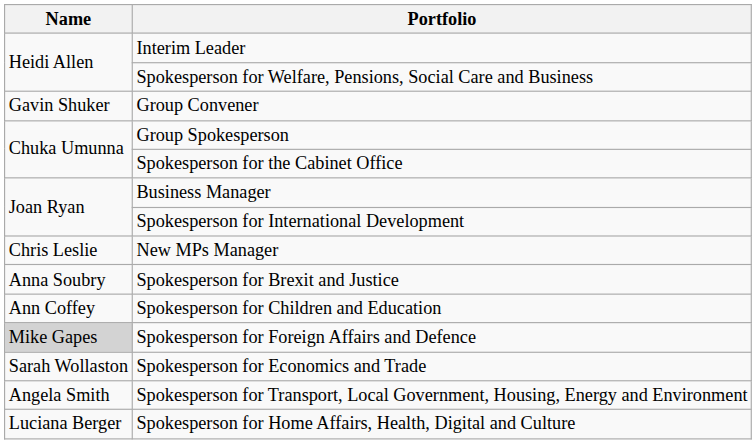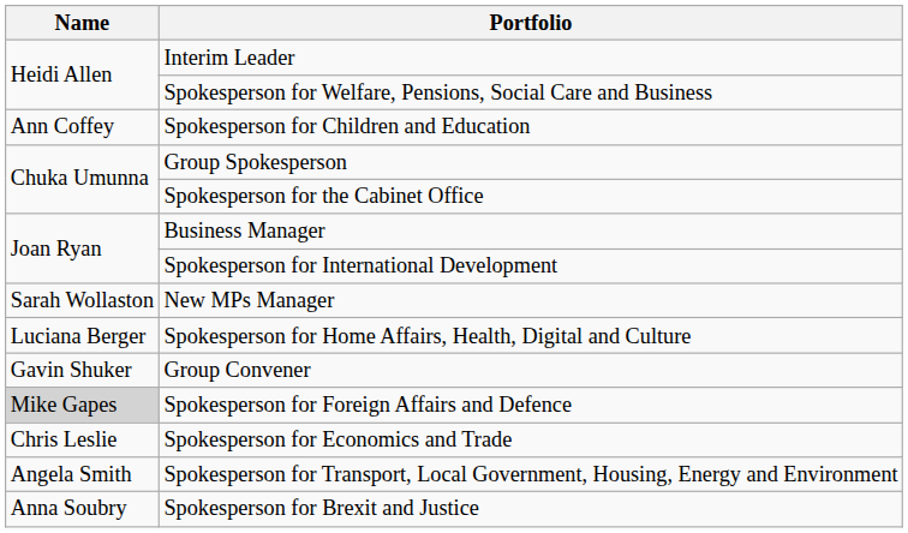rows swapped: Group Convener <-> Spokesperson for Children and Education
New MPs Manager | Name: Chris Leslie -> Sarah Wollaston
rows swapped: Spokesperson for Home Affairs, Health, Digital and Culture <-> Spokesperson for Brexit and Justice
Spokesperson for Economics and Trade | Name: Sarah Wollaston -> Chris Leslie
